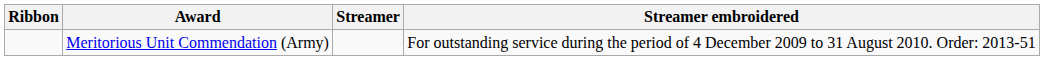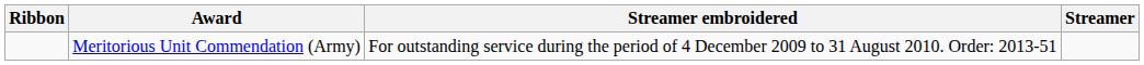columns swapped: Streamer <-> Streamer embroidered
